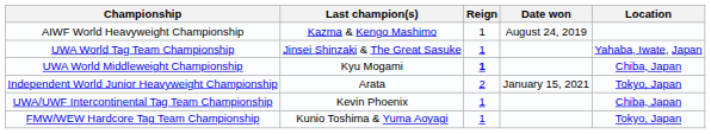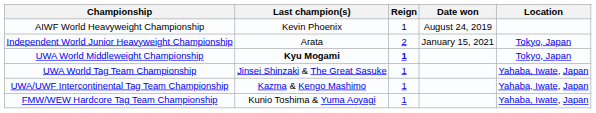AIWF World Heavyweight Championship | Last champion(s): Kazma & Kengo Mashimo -> Kevin Phoenix
rows swapped: Independent World Junior Heavyweight Championship <-> UWA World Tag Team Championship
UWA World Middleweight Championship | Last champion(s): normal -> bold
UWA World Middleweight Championship | Location: Chiba, Japan -> Tokyo, Japan
UWA/UWF Intercontinental Tag Team Championship | Last champion(s): Kevin Phoenix -> Kazma & Kengo Mashimo
UWA/UWF Intercontinental Tag Team Championship | Location: Chiba, Japan -> Yahaba, Iwate, Japan
FMW/WEW Hardcore Tag Team Championship | Location: Tokyo, Japan -> Yahaba, Iwate, Japan
